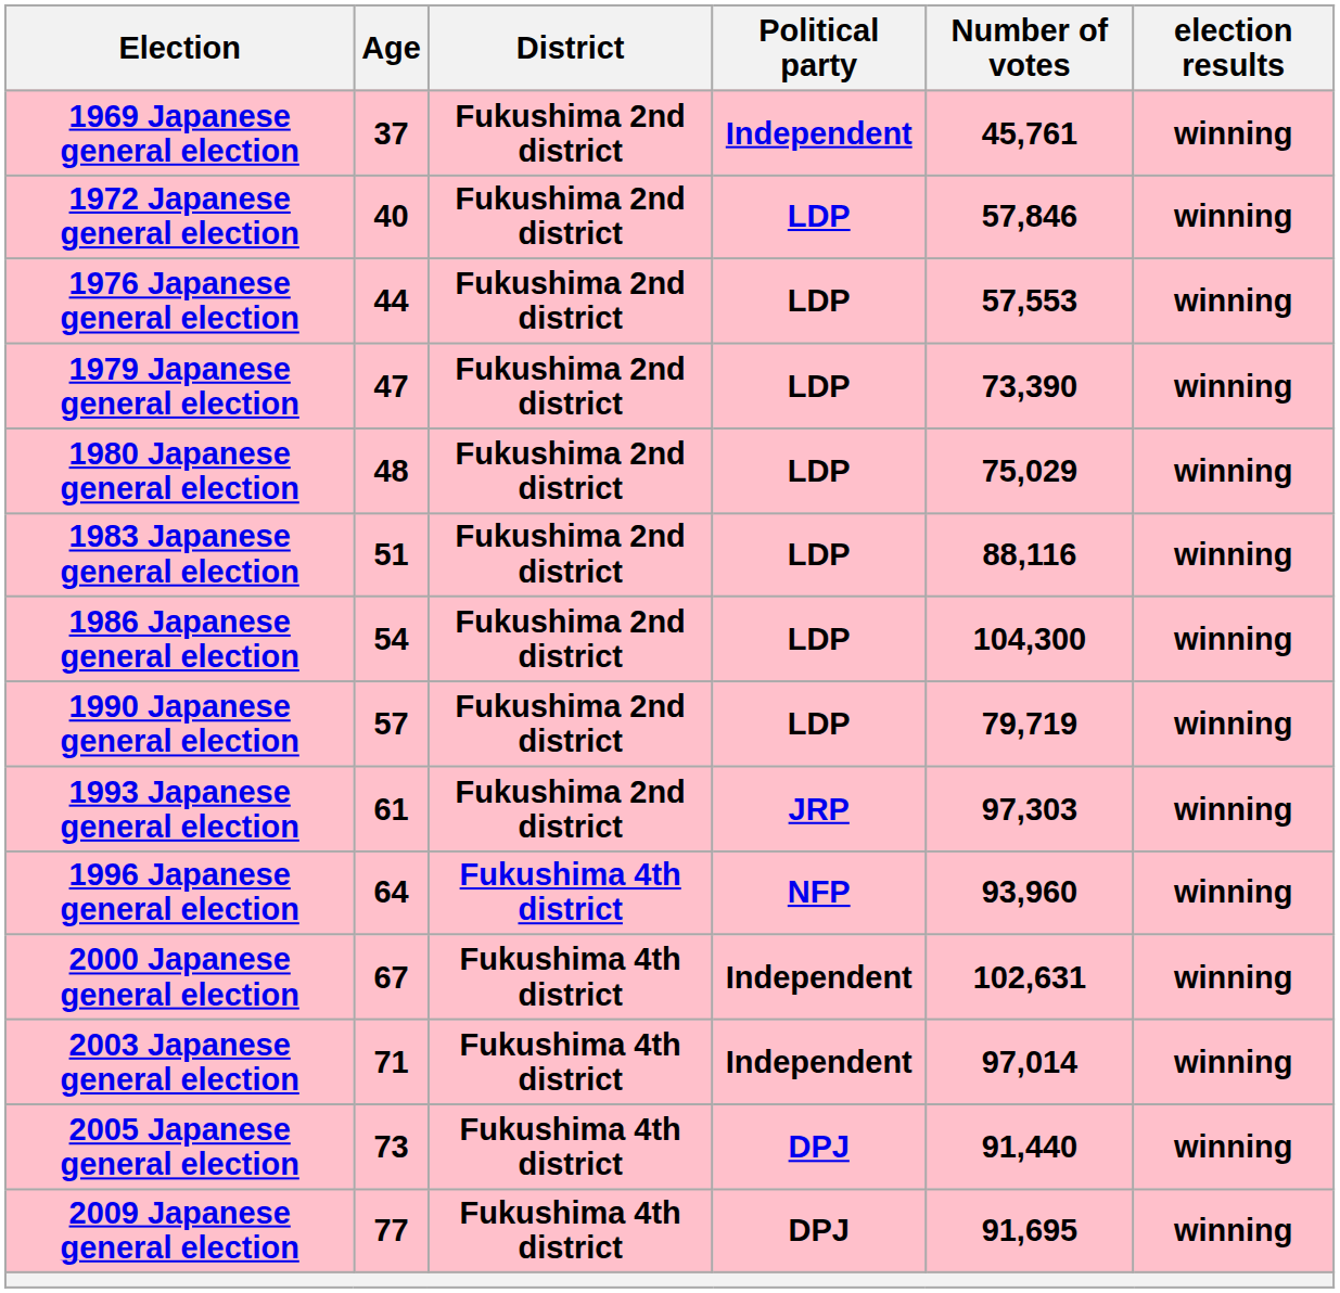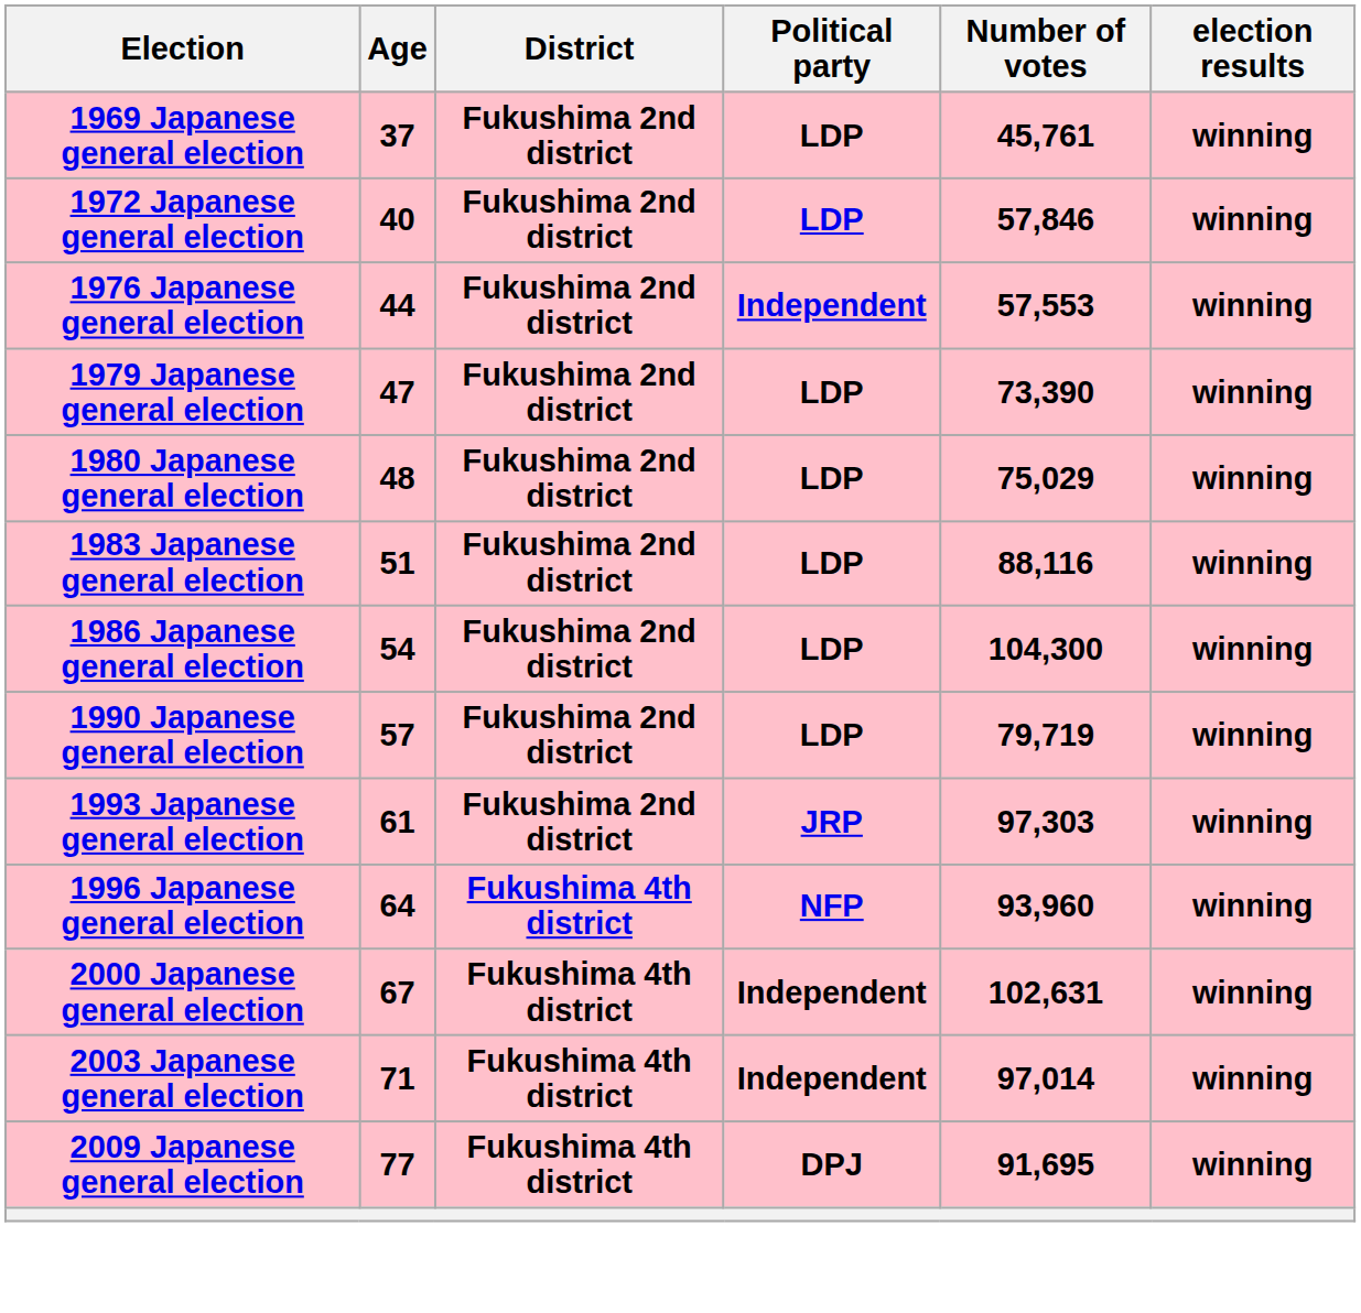1969 Japanese general election | Political party: Independent -> LDP
1976 Japanese general election | Political party: LDP -> Independent
- row: 2005 Japanese general election | 73 | Fukushima 4th district | DPJ | 91,440 | winning
